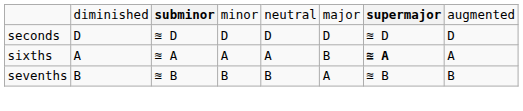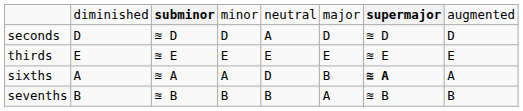seconds | column 5: D -> A
+ row: thirds | E | ≊ E | E | E | E | ≊ E | E
sixths | column 5: A -> D
